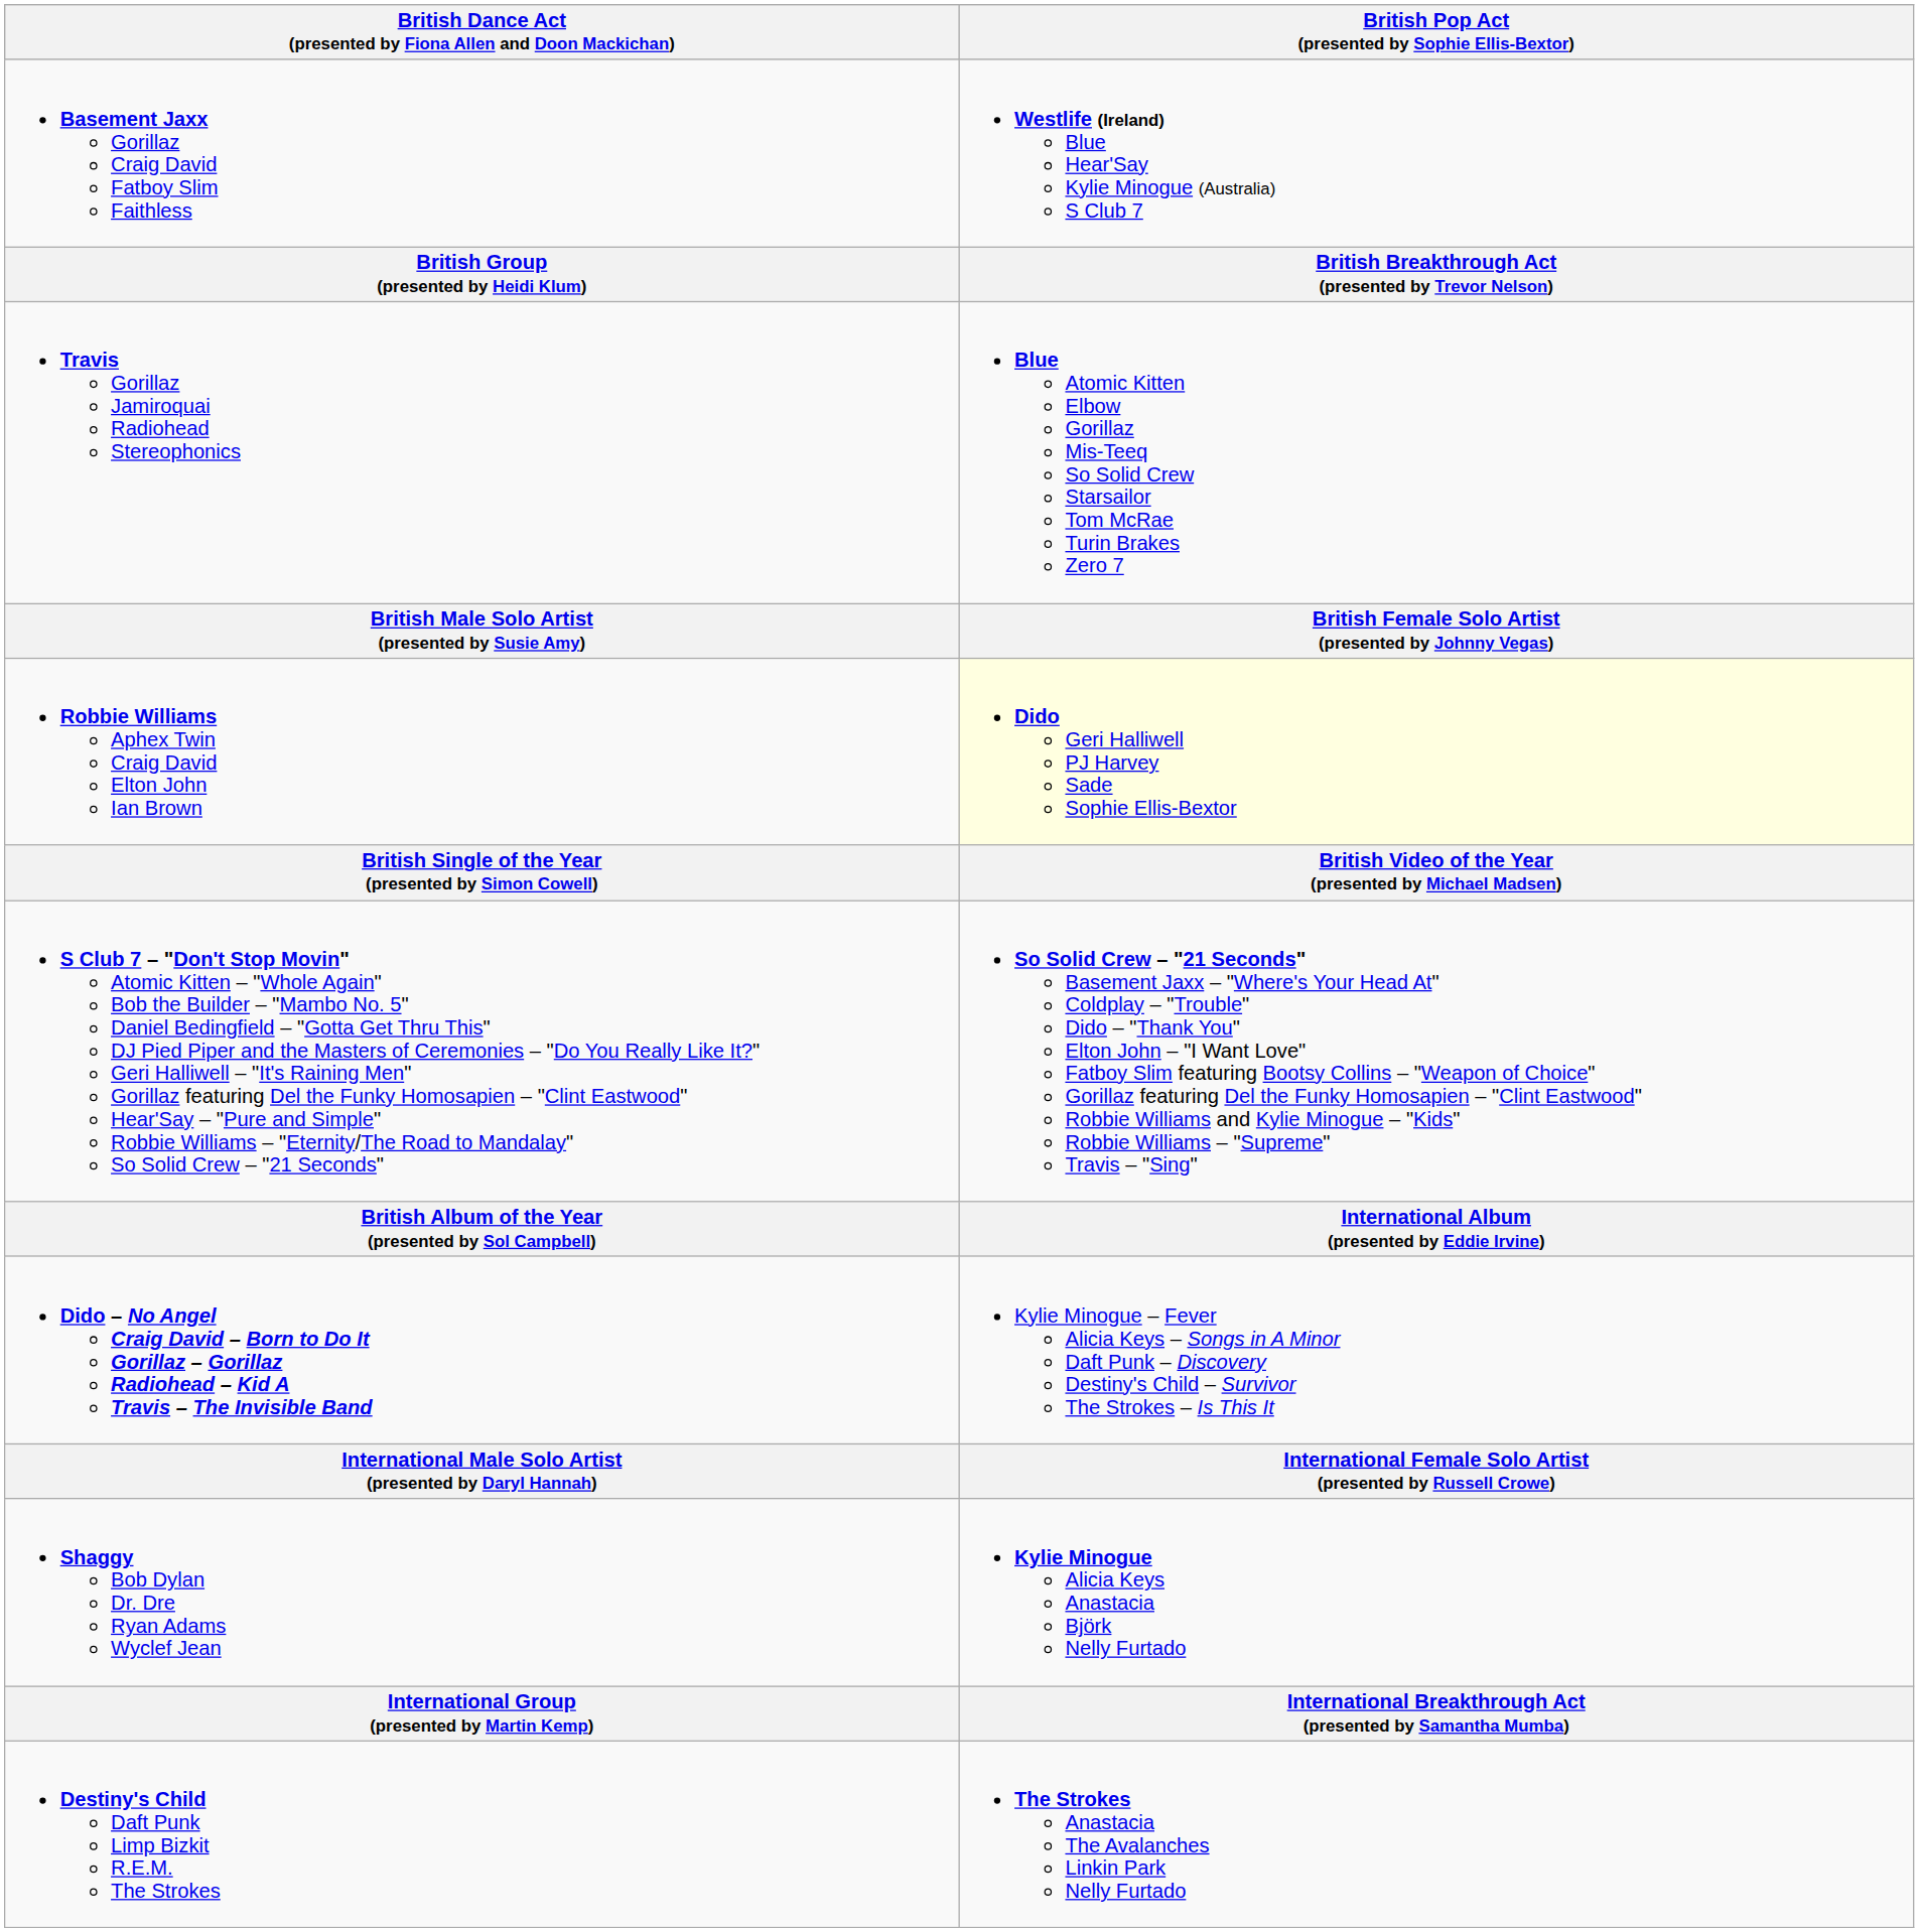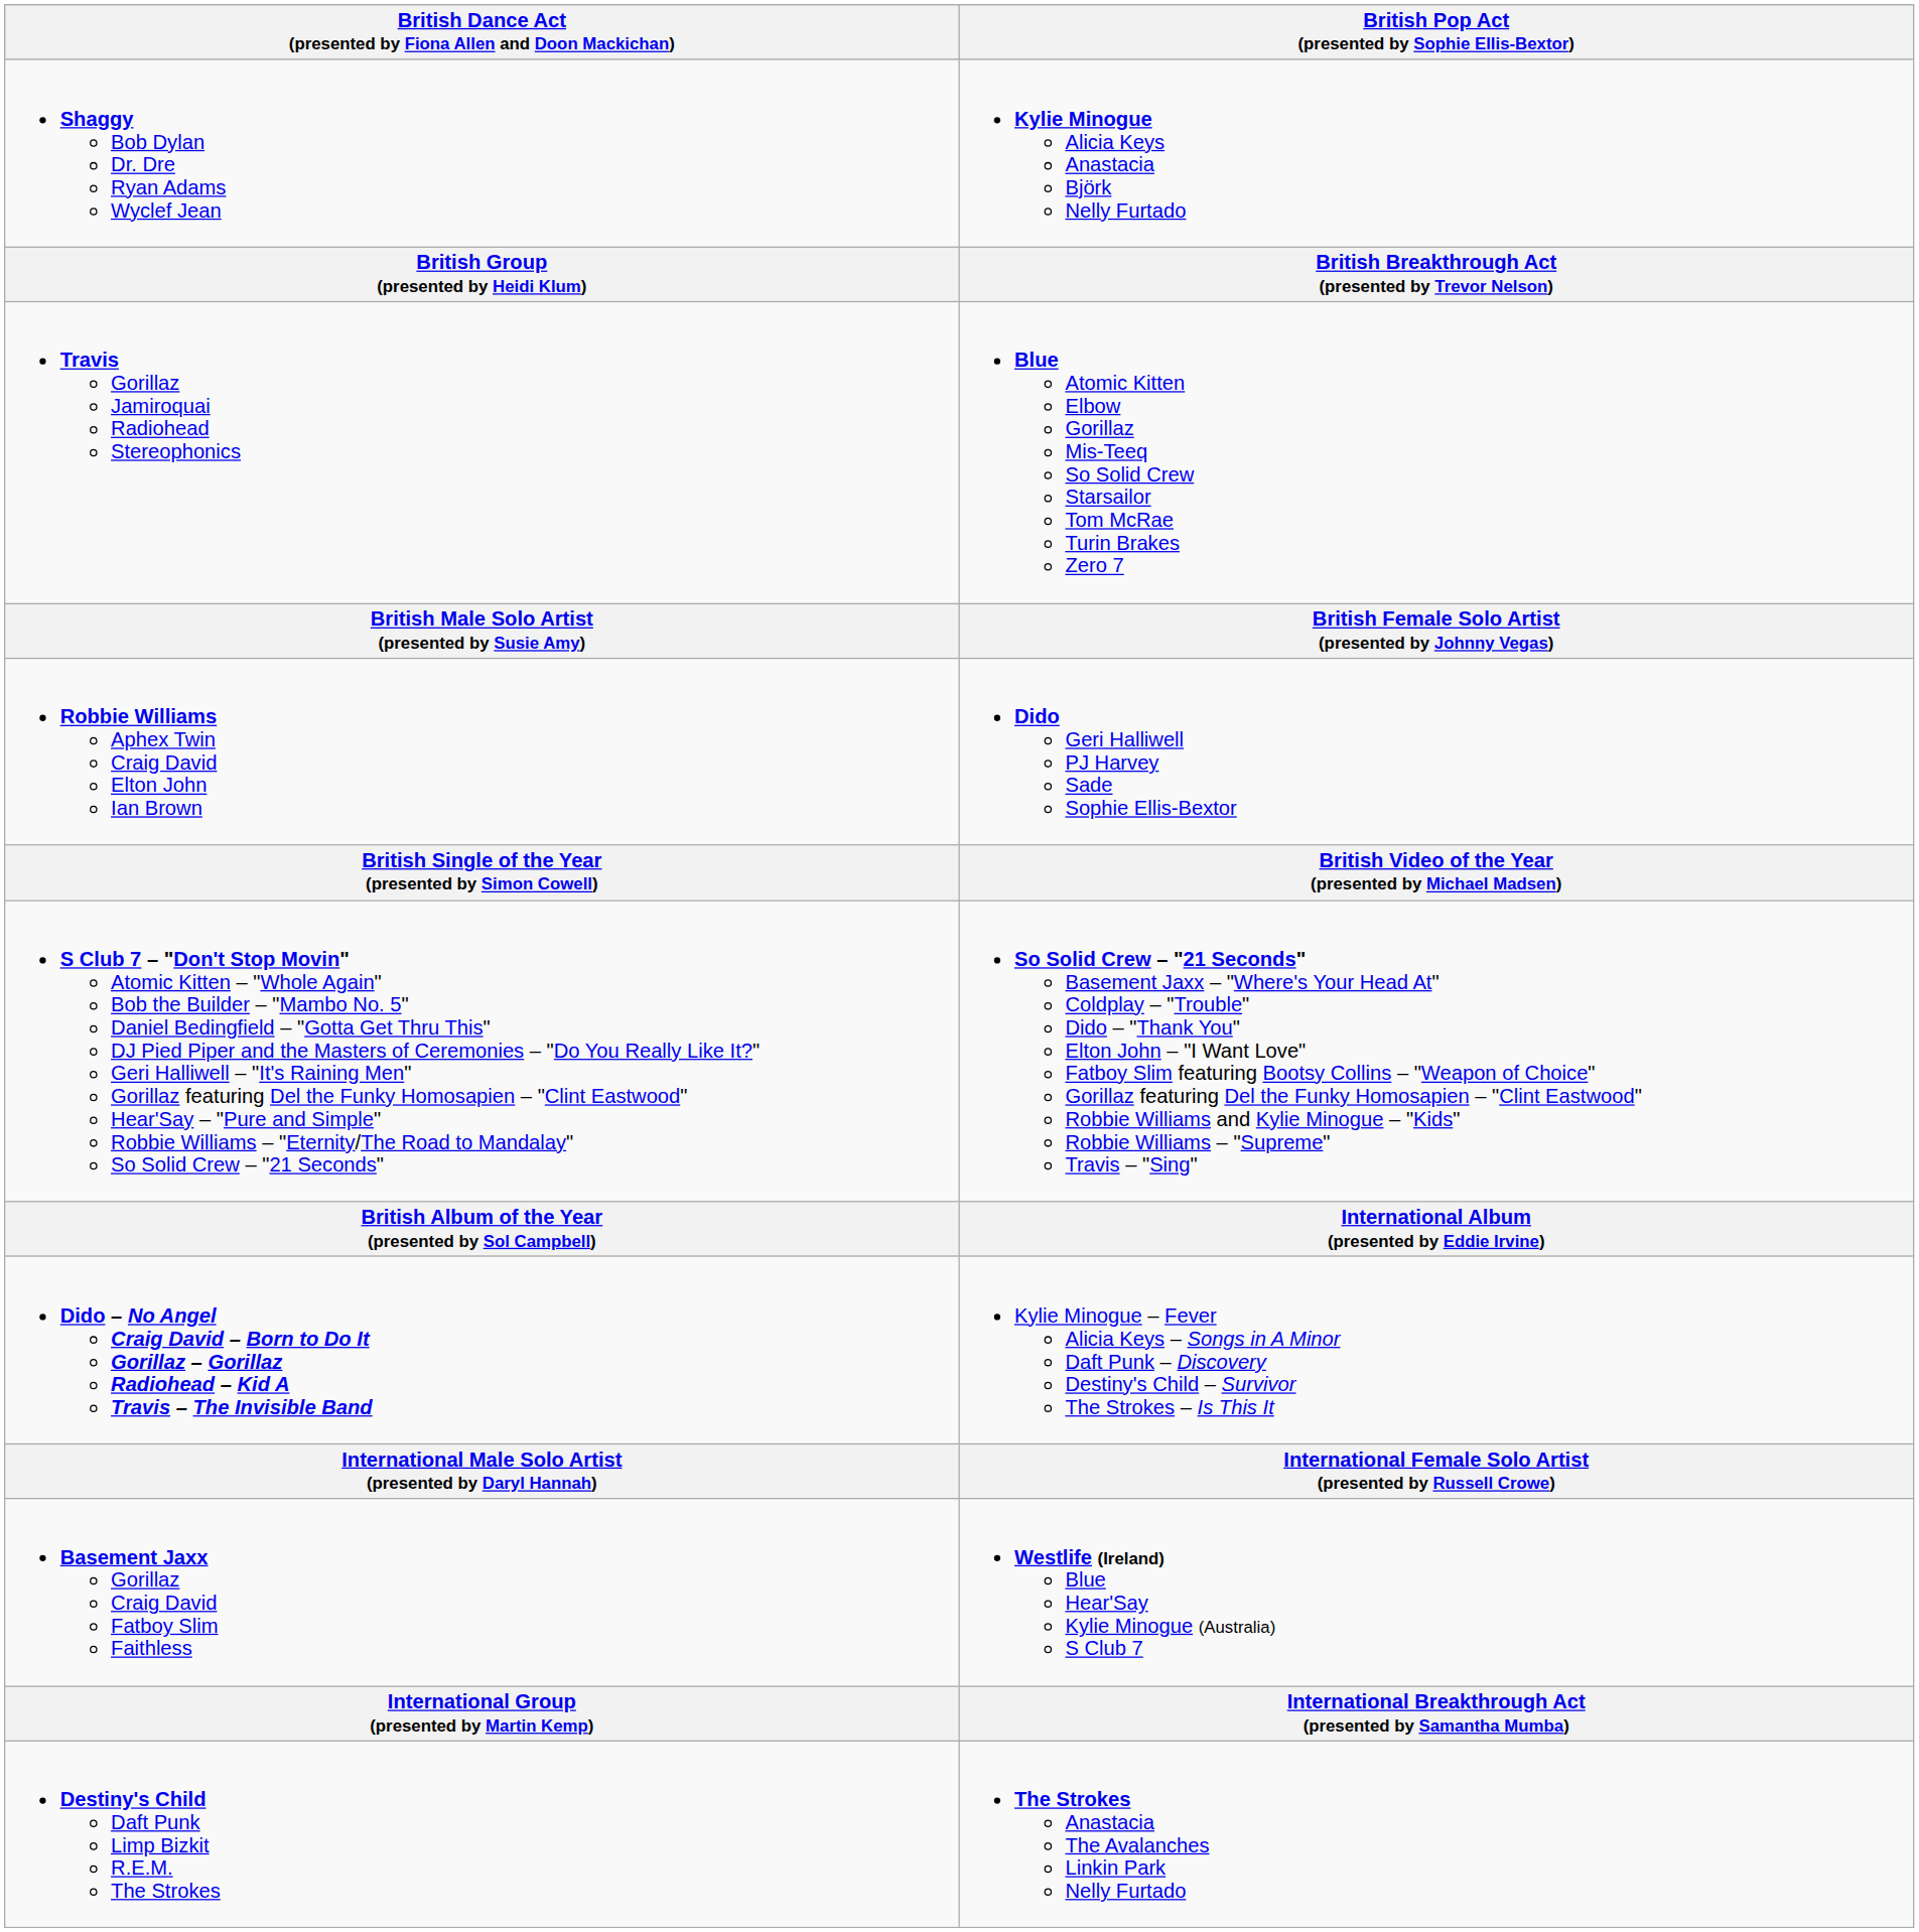rows swapped: Basement Jaxx Gorillaz Craig David Fatboy Slim Faithless <-> Shaggy Bob Dylan Dr. Dre Ryan Adams Wyclef Jean
Robbie Williams Aphex Twin Craig David Elton John Ian Brown | British Pop Act (presented by Sophie Ellis-Bextor): lightyellow background -> no background
